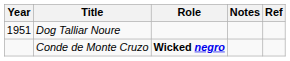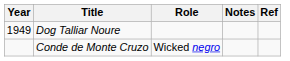Dog Talliar Noure | Year: 1951 -> 1949
Conde de Monte Cruzo | Role: bold -> normal
